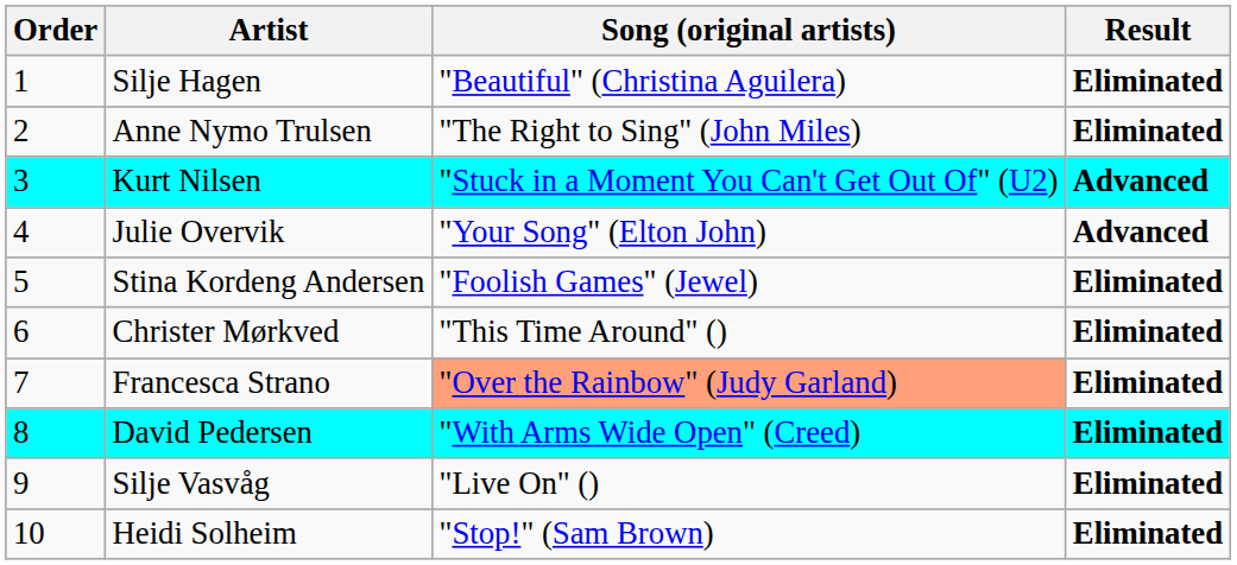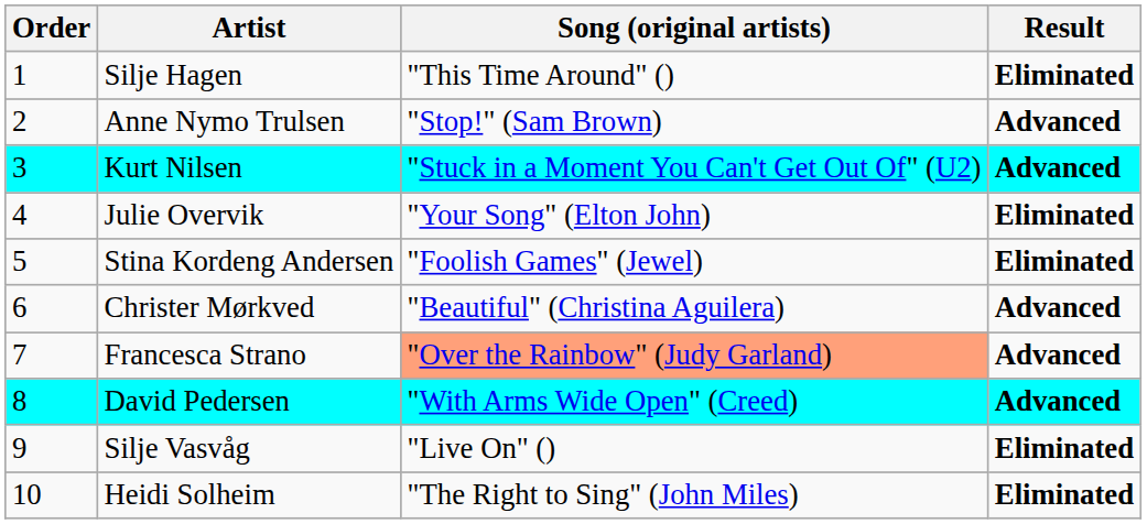Silje Hagen | Song (original artists): "Beautiful" (Christina Aguilera) -> "This Time Around" ()
Anne Nymo Trulsen | Song (original artists): "The Right to Sing" (John Miles) -> "Stop!" (Sam Brown)
Anne Nymo Trulsen | Result: Eliminated -> Advanced
Julie Overvik | Result: Advanced -> Eliminated
Christer Mørkved | Song (original artists): "This Time Around" () -> "Beautiful" (Christina Aguilera)
Christer Mørkved | Result: Eliminated -> Advanced
Francesca Strano | Result: Eliminated -> Advanced
David Pedersen | Result: Eliminated -> Advanced
Heidi Solheim | Song (original artists): "Stop!" (Sam Brown) -> "The Right to Sing" (John Miles)
